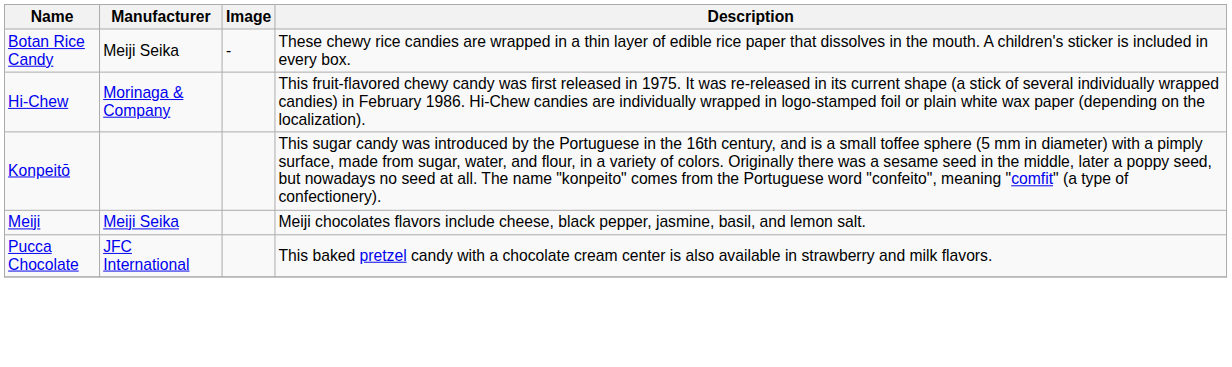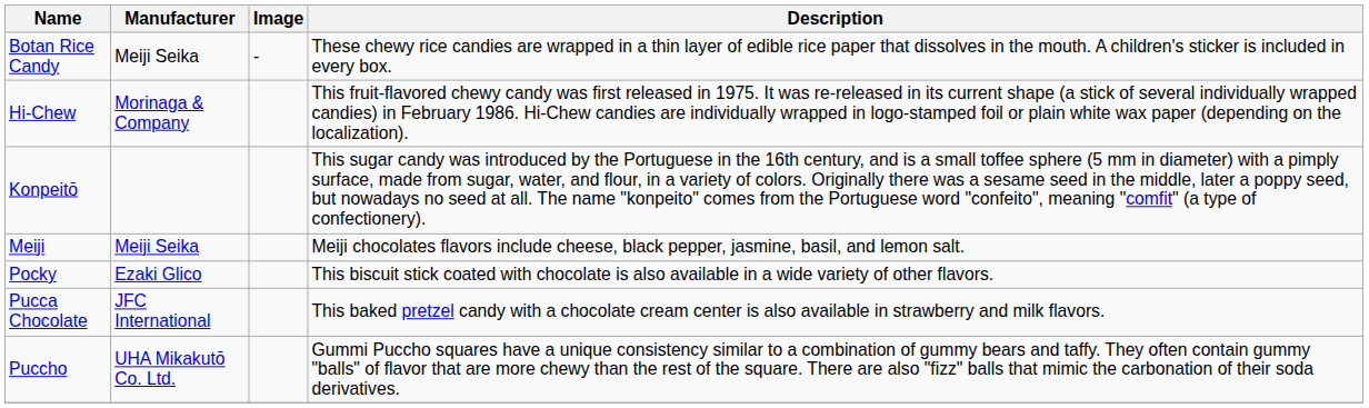+ row: Pocky | Ezaki Glico | This biscuit stick coated with chocolate is also available in a wide variety of other flavors.
+ row: Puccho | UHA Mikakutō Co. Ltd. | Gummi Puccho squares have a unique consistency similar to a combination of gummy bears and taffy. They often contain gummy "balls" of flavor that are more chewy than the rest of the square. There are also "fizz" balls that mimic the carbonation of their soda derivatives.
